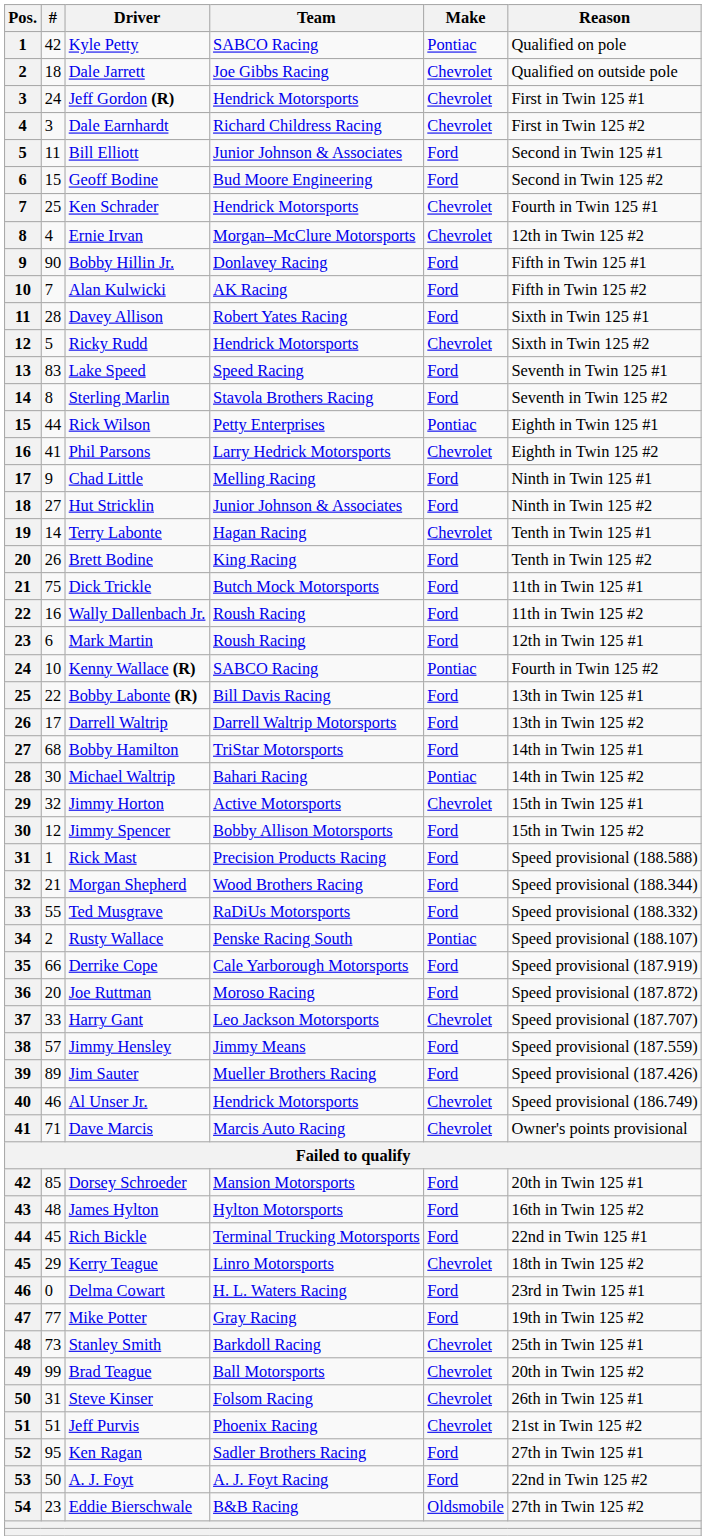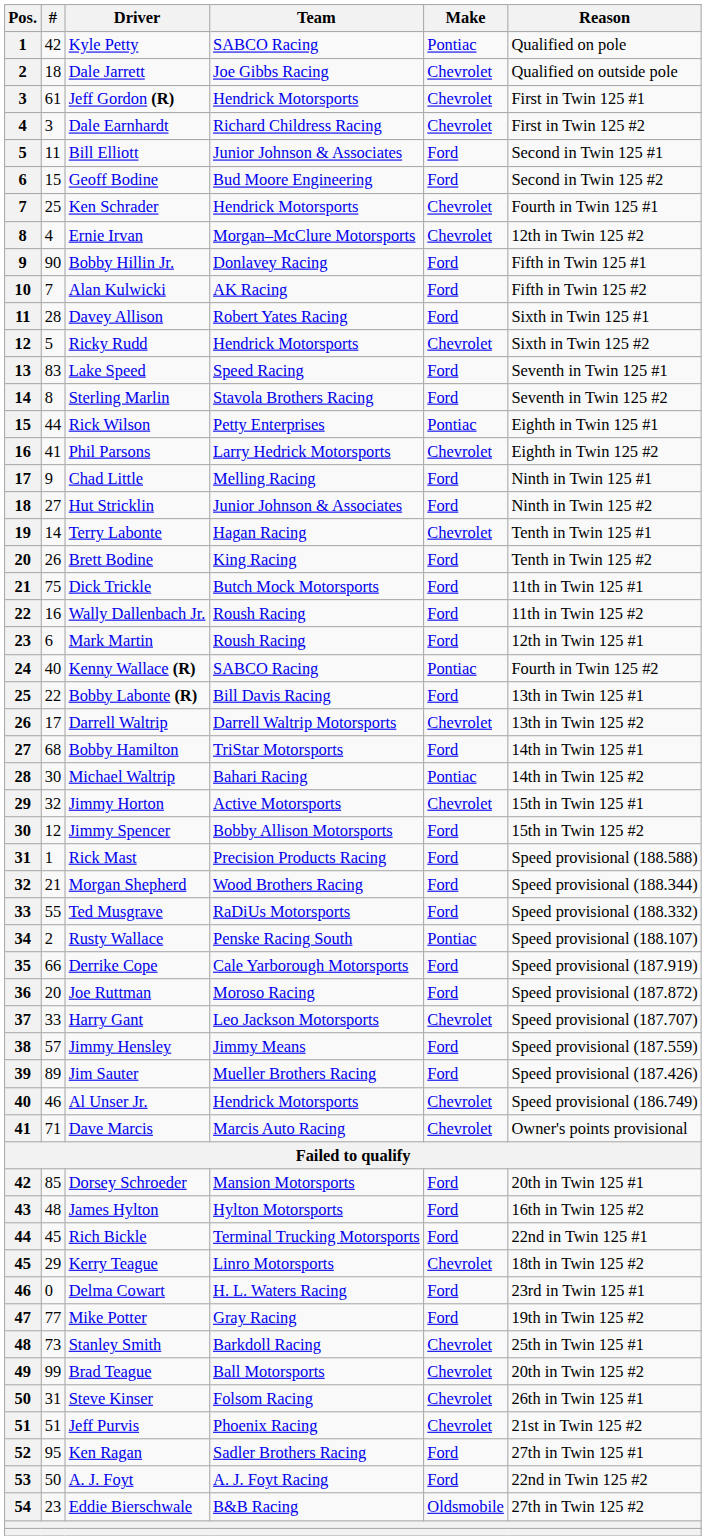Jeff Gordon (R) | #: 24 -> 61
Kenny Wallace (R) | #: 10 -> 40
Darrell Waltrip | Make: Ford -> Chevrolet
